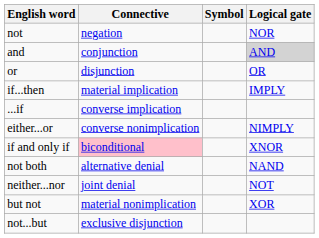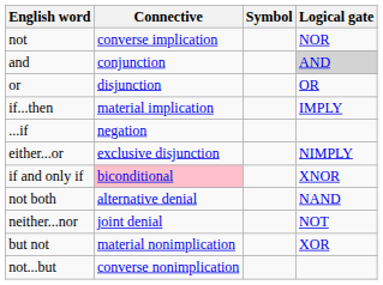not | Connective: negation -> converse implication
...if | Connective: converse implication -> negation
either...or | Connective: converse nonimplication -> exclusive disjunction
not...but | Connective: exclusive disjunction -> converse nonimplication
